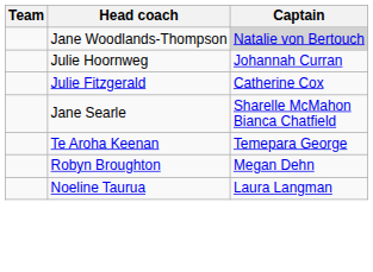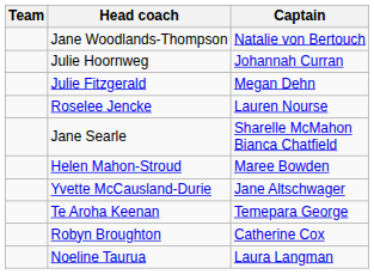Jane Woodlands-Thompson | Captain: lightgrey background -> no background
Julie Fitzgerald | Captain: Catherine Cox -> Megan Dehn
+ row: Roselee Jencke | Lauren Nourse
+ row: Helen Mahon-Stroud | Maree Bowden
+ row: Yvette McCausland-Durie | Jane Altschwager
Robyn Broughton | Captain: Megan Dehn -> Catherine Cox
